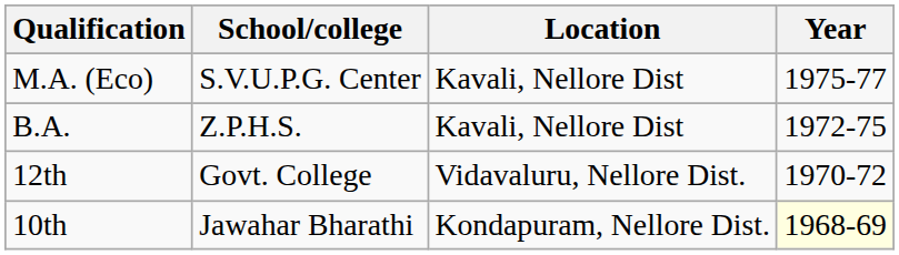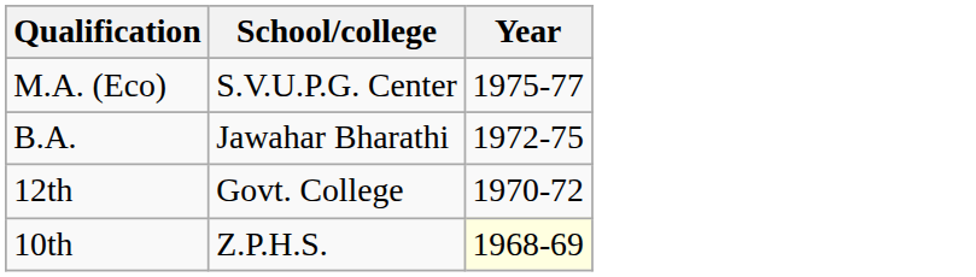- column: Location | Kavali, Nellore Dist | Kavali, Nellore Dist | Vidavaluru, Nellore Dist. | Kondapuram, Nellore Dist.
B.A. | School/college: Z.P.H.S. -> Jawahar Bharathi
10th | School/college: Jawahar Bharathi -> Z.P.H.S.
